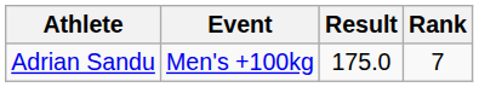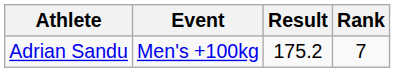Adrian Sandu | Result: 175.0 -> 175.2
